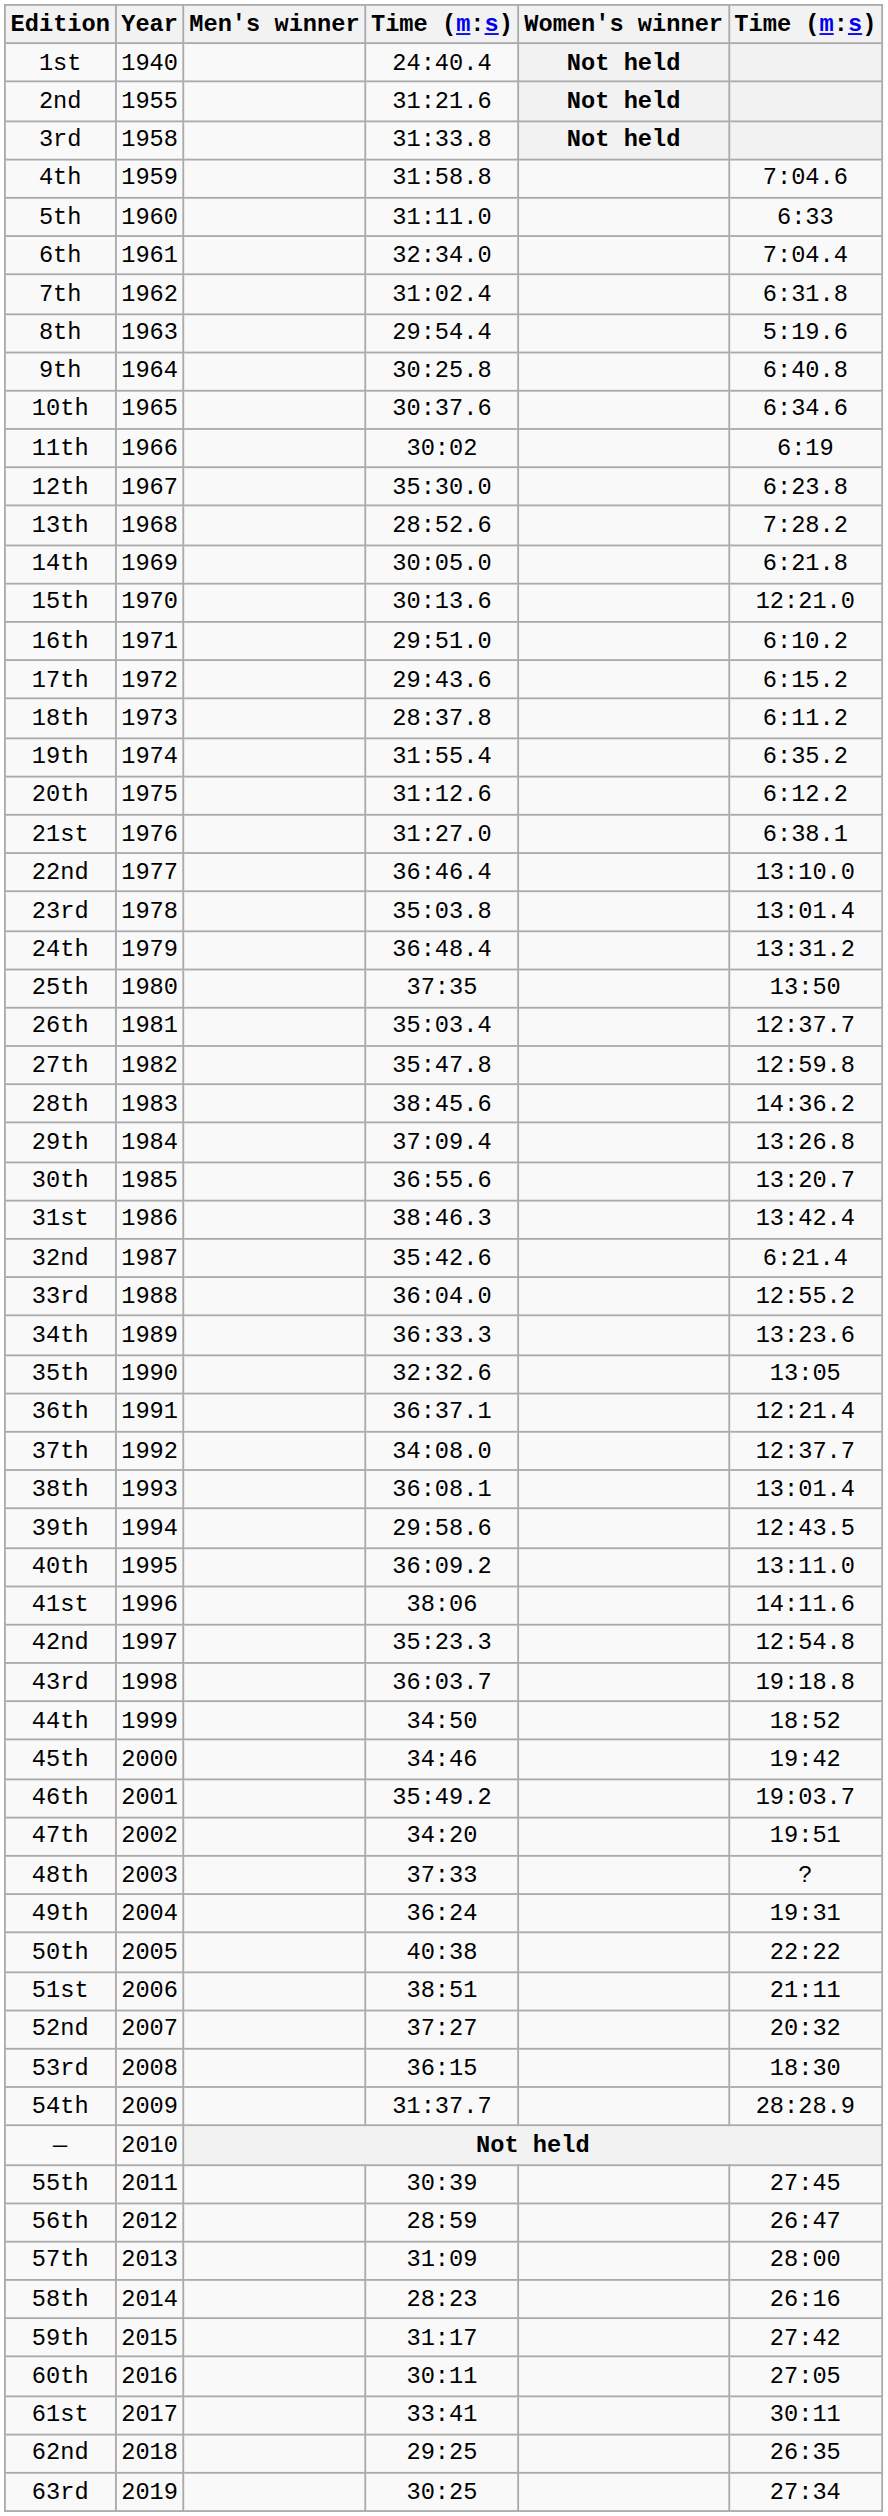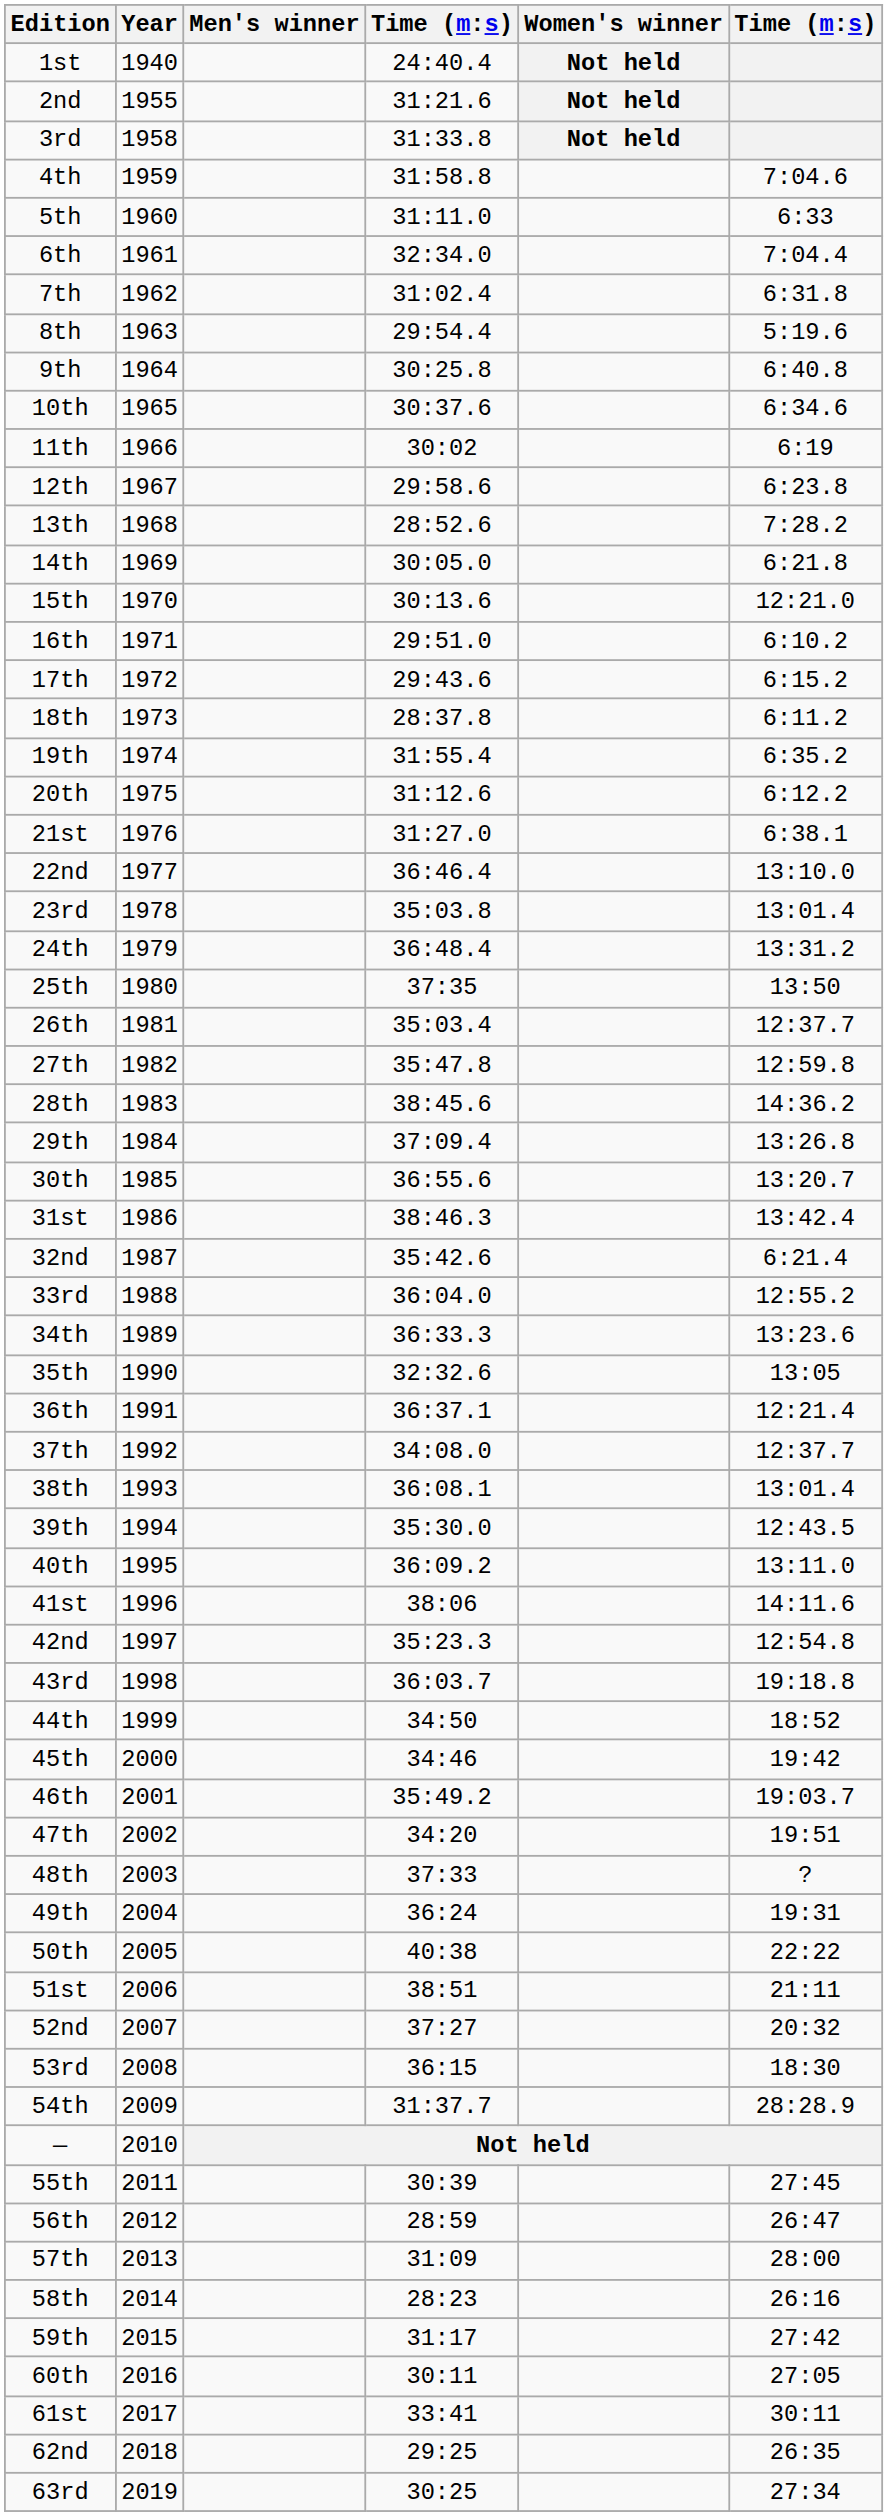12th | column 4: 35:30.0 -> 29:58.6
39th | column 4: 29:58.6 -> 35:30.0
